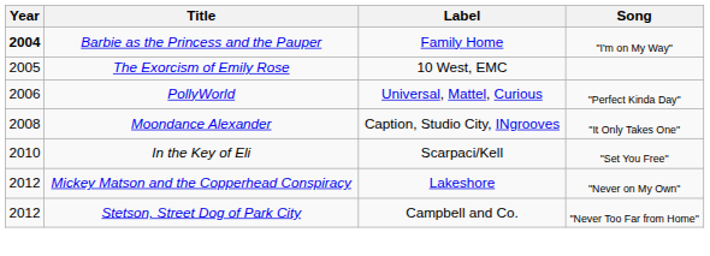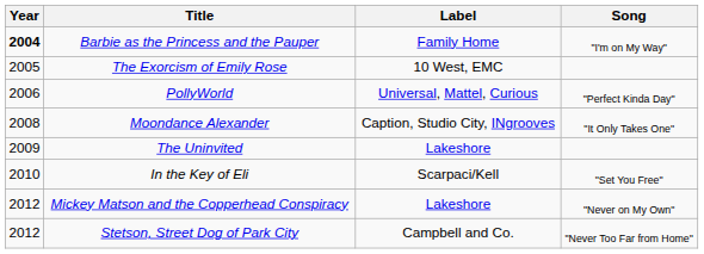+ row: 2009 | The Uninvited | Lakeshore
